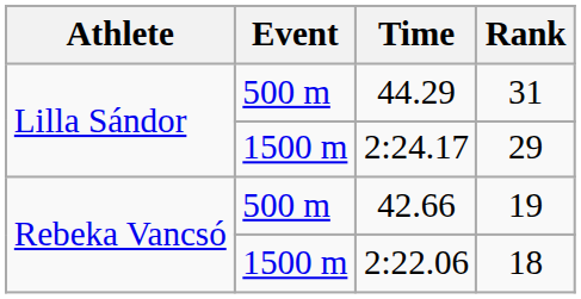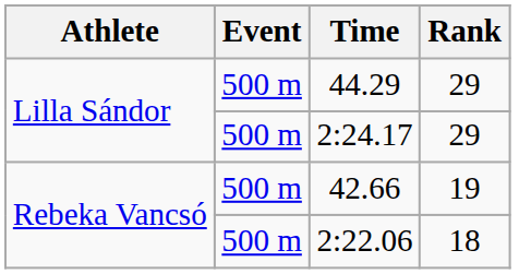44.29 | Rank: 31 -> 29
2:24.17 | Event: 1500 m -> 500 m
2:22.06 | Event: 1500 m -> 500 m
